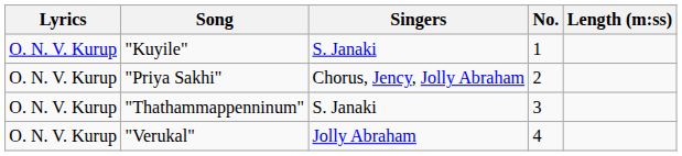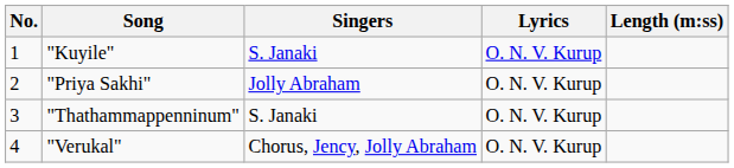columns swapped: No. <-> Lyrics
"Priya Sakhi" | Singers: Chorus, Jency, Jolly Abraham -> Jolly Abraham
"Verukal" | Singers: Jolly Abraham -> Chorus, Jency, Jolly Abraham
